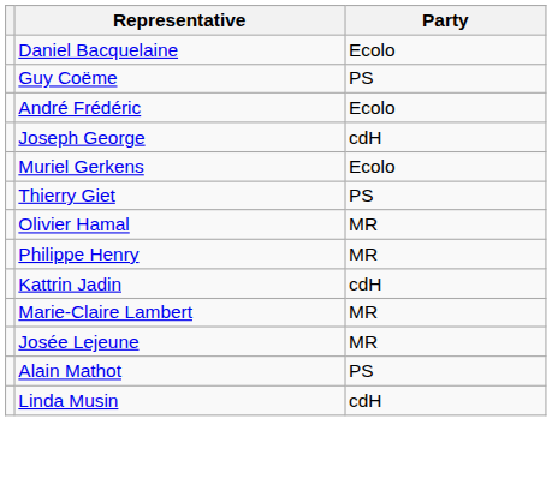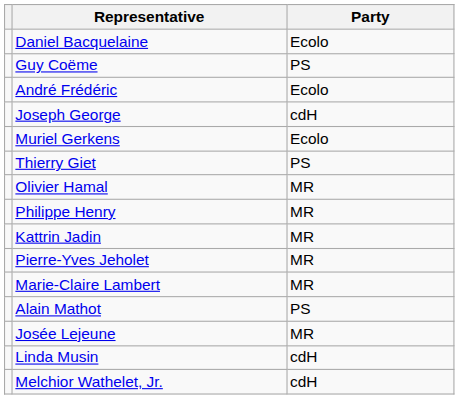Kattrin Jadin | Party: cdH -> MR
+ row: Pierre-Yves Jeholet | MR
rows swapped: Josée Lejeune <-> Alain Mathot
+ row: Melchior Wathelet, Jr. | cdH
